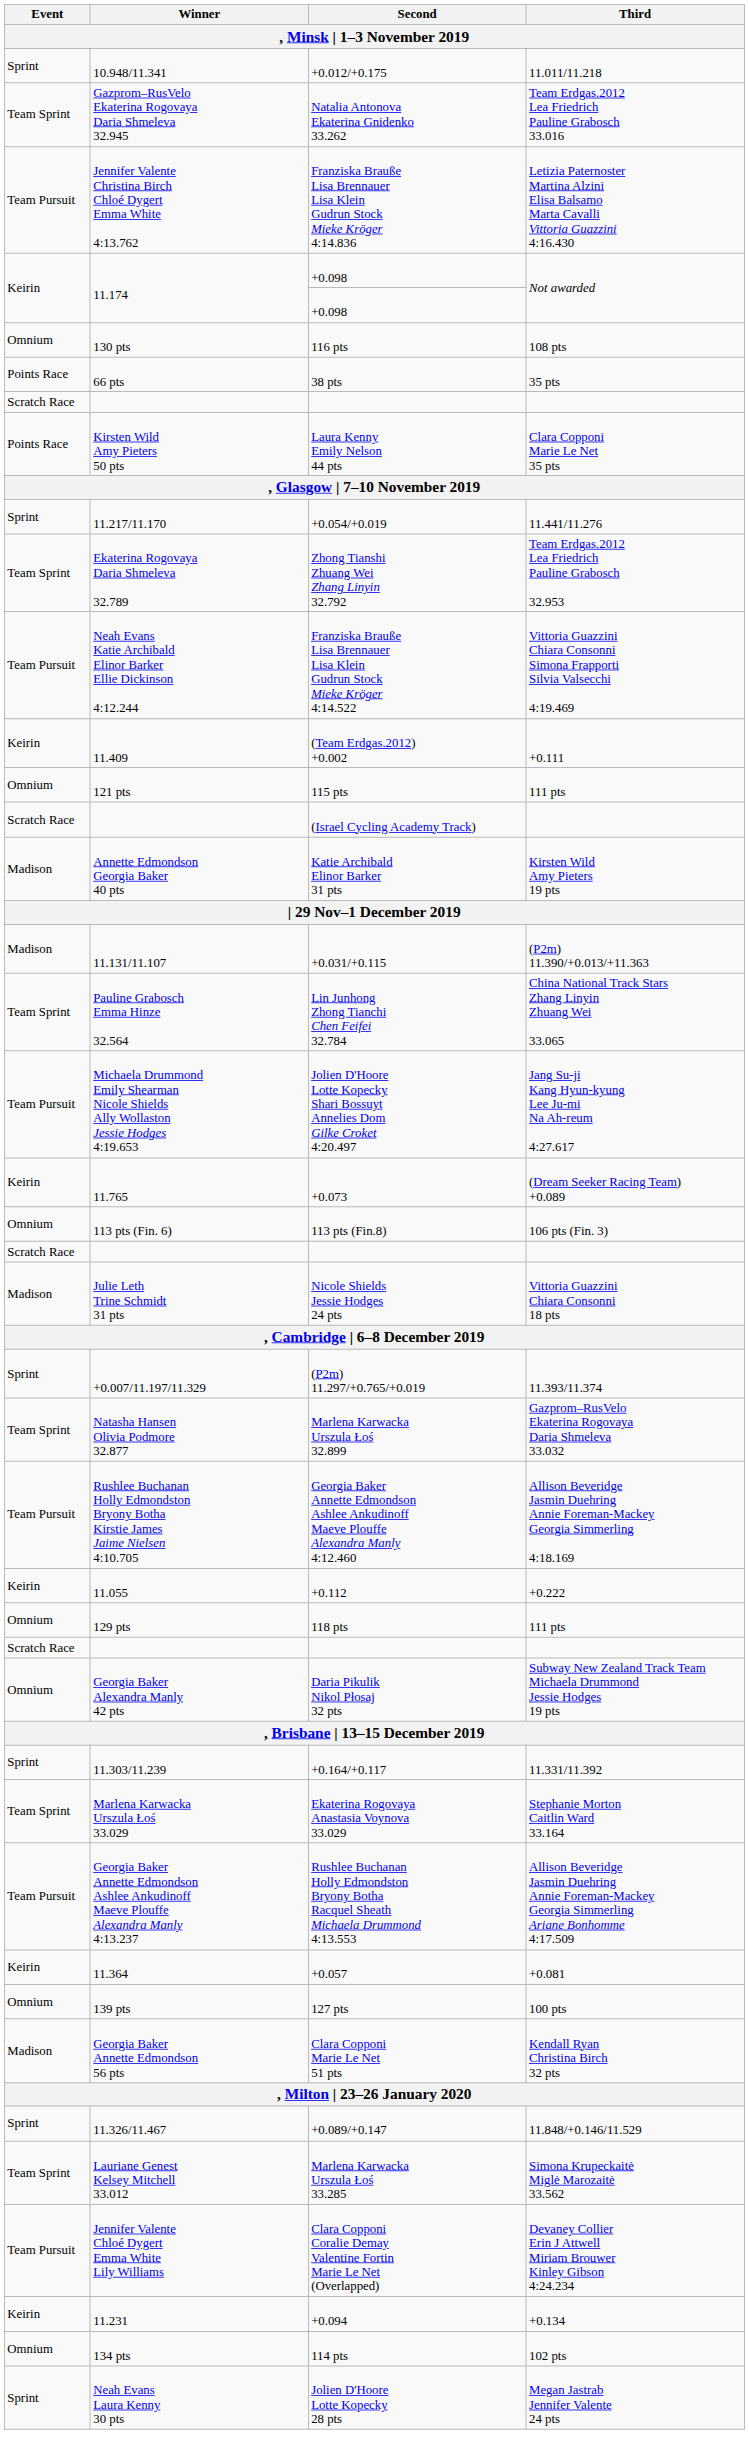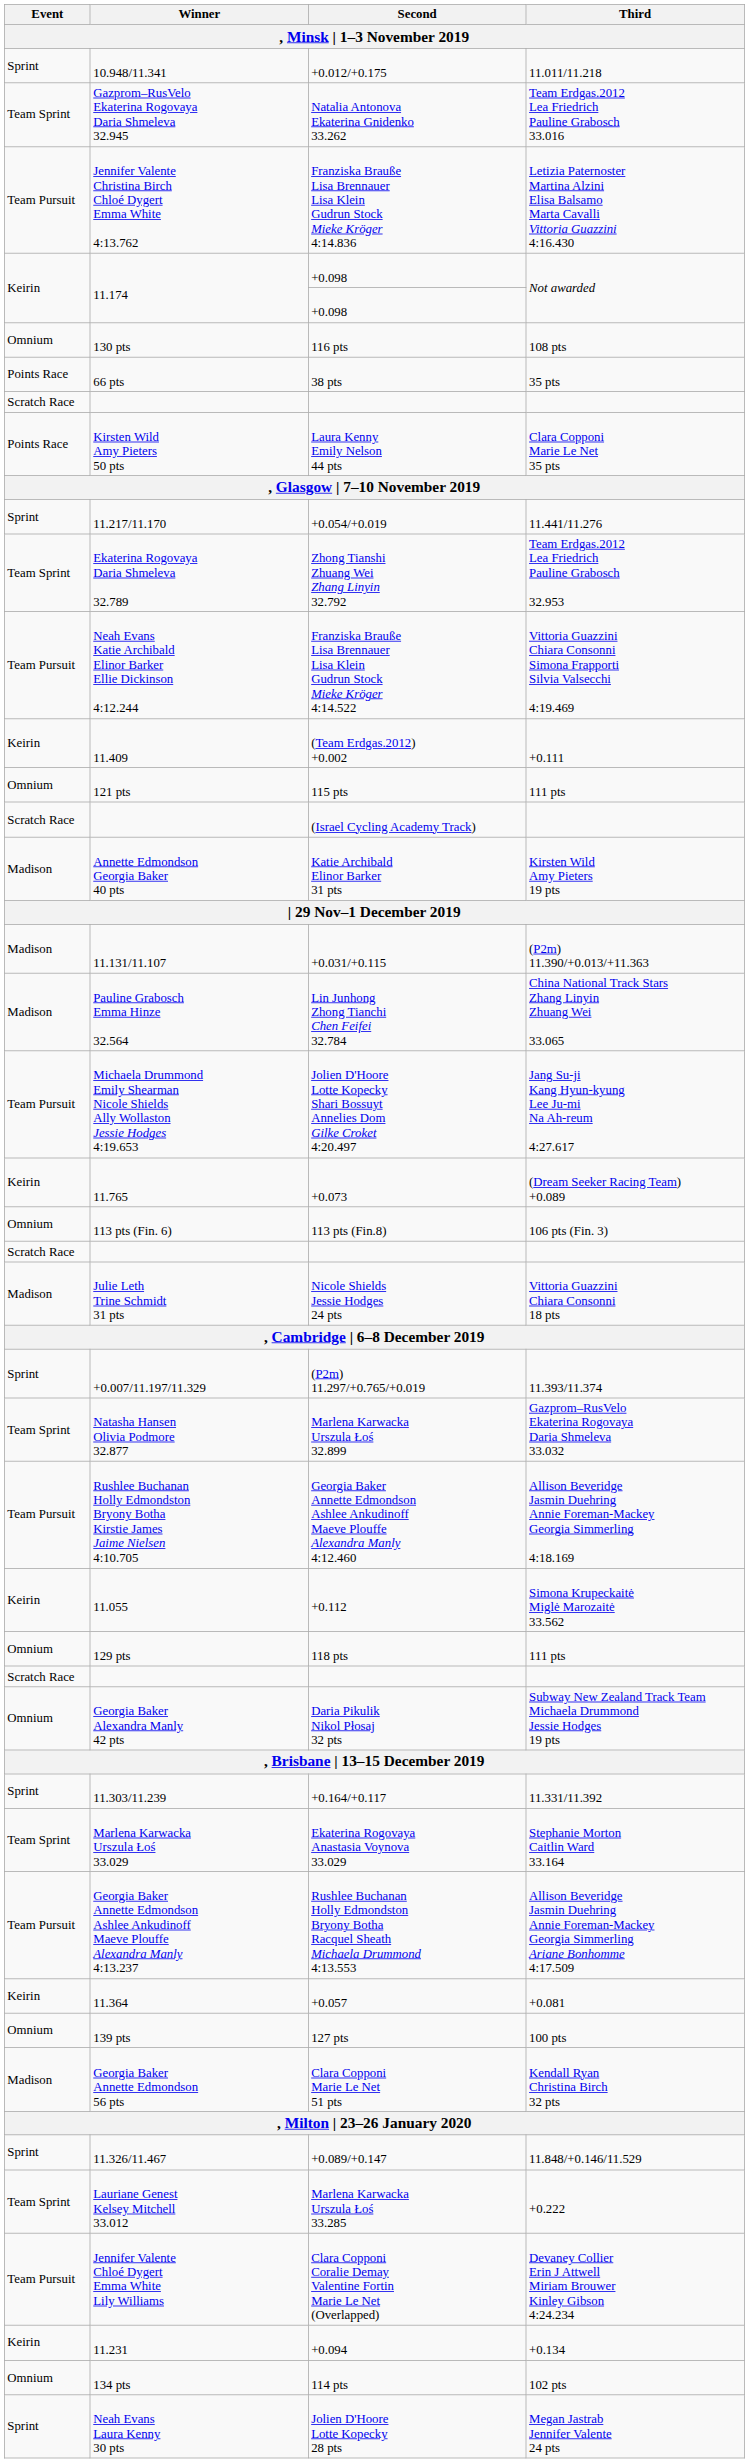Lin Junhong Zhong Tianchi Chen Feifei 32.784 | Event: Team Sprint -> Madison
+0.112 | Third: +0.222 -> Simona Krupeckaitė Miglė Marozaitė 33.562
Marlena Karwacka Urszula Łoś 33.285 | Third: Simona Krupeckaitė Miglė Marozaitė 33.562 -> +0.222
